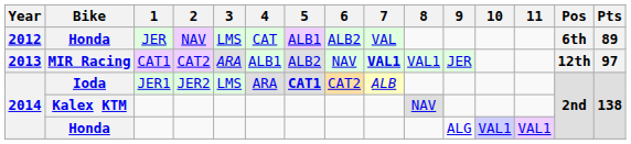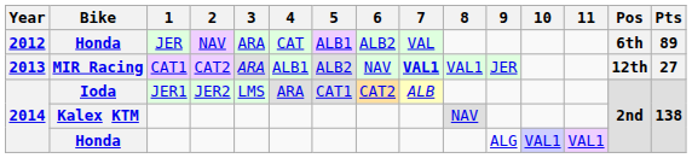Honda / JER | 3: LMS -> ARA
MIR Racing | Pts: 97 -> 27
Ioda | 5: bold -> normal
